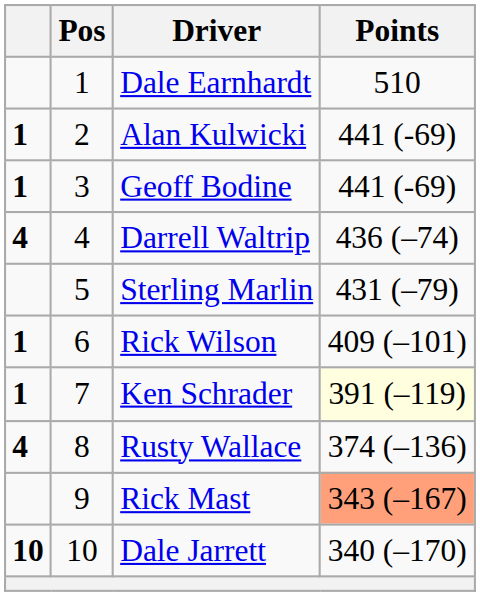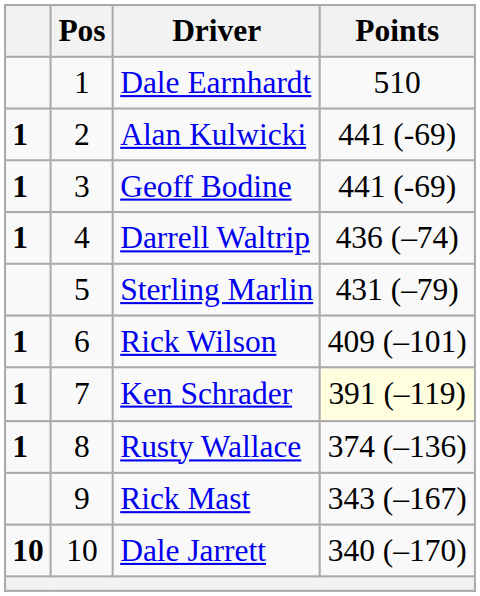Darrell Waltrip | column 1: 4 -> 1
Rusty Wallace | column 1: 4 -> 1
Rick Mast | Points: lightsalmon background -> no background
